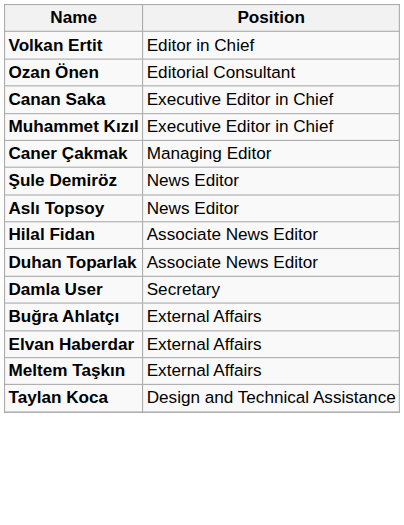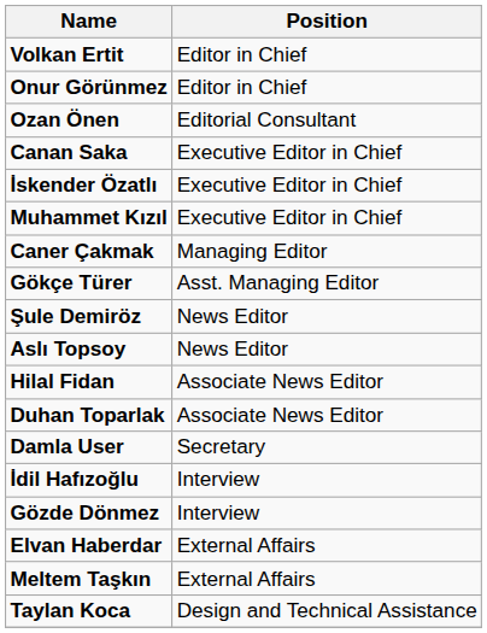+ row: Onur Görünmez | Editor in Chief
+ row: İskender Özatlı | Executive Editor in Chief
+ row: Gökçe Türer | Asst. Managing Editor
+ row: İdil Hafızoğlu | Interview
+ row: Gözde Dönmez | Interview
- row: Buğra Ahlatçı | External Affairs
